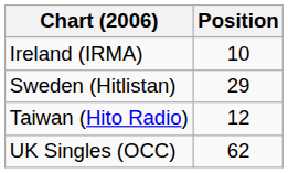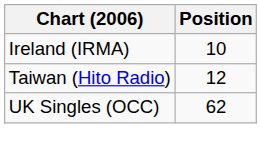- row: Sweden (Hitlistan) | 29
